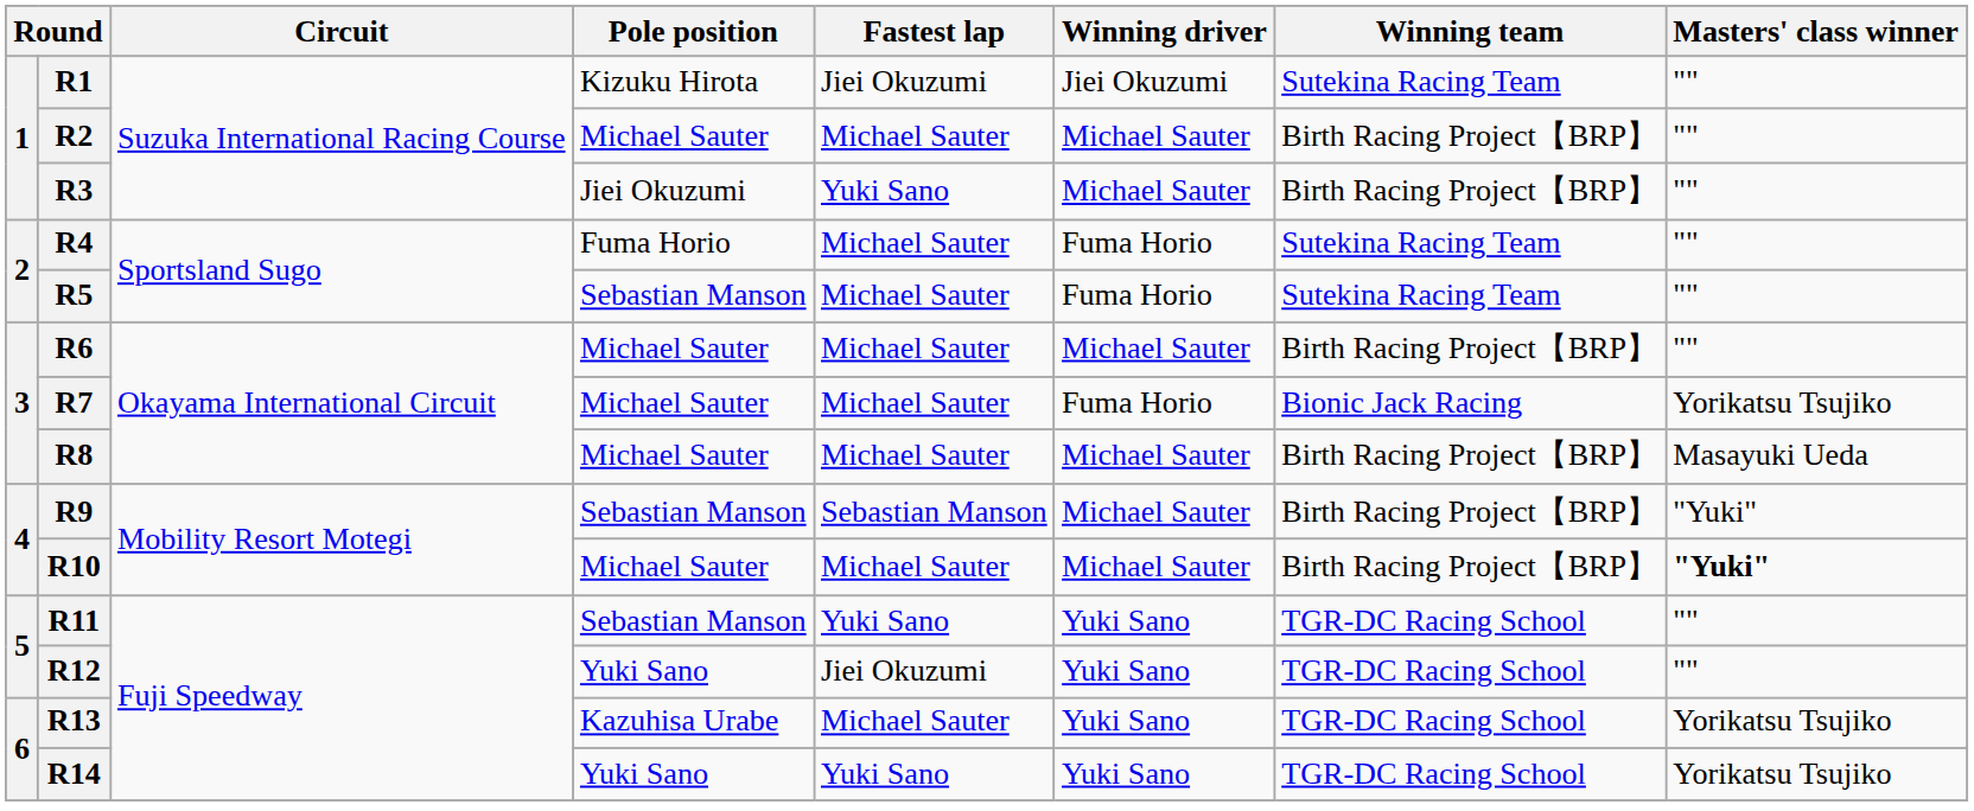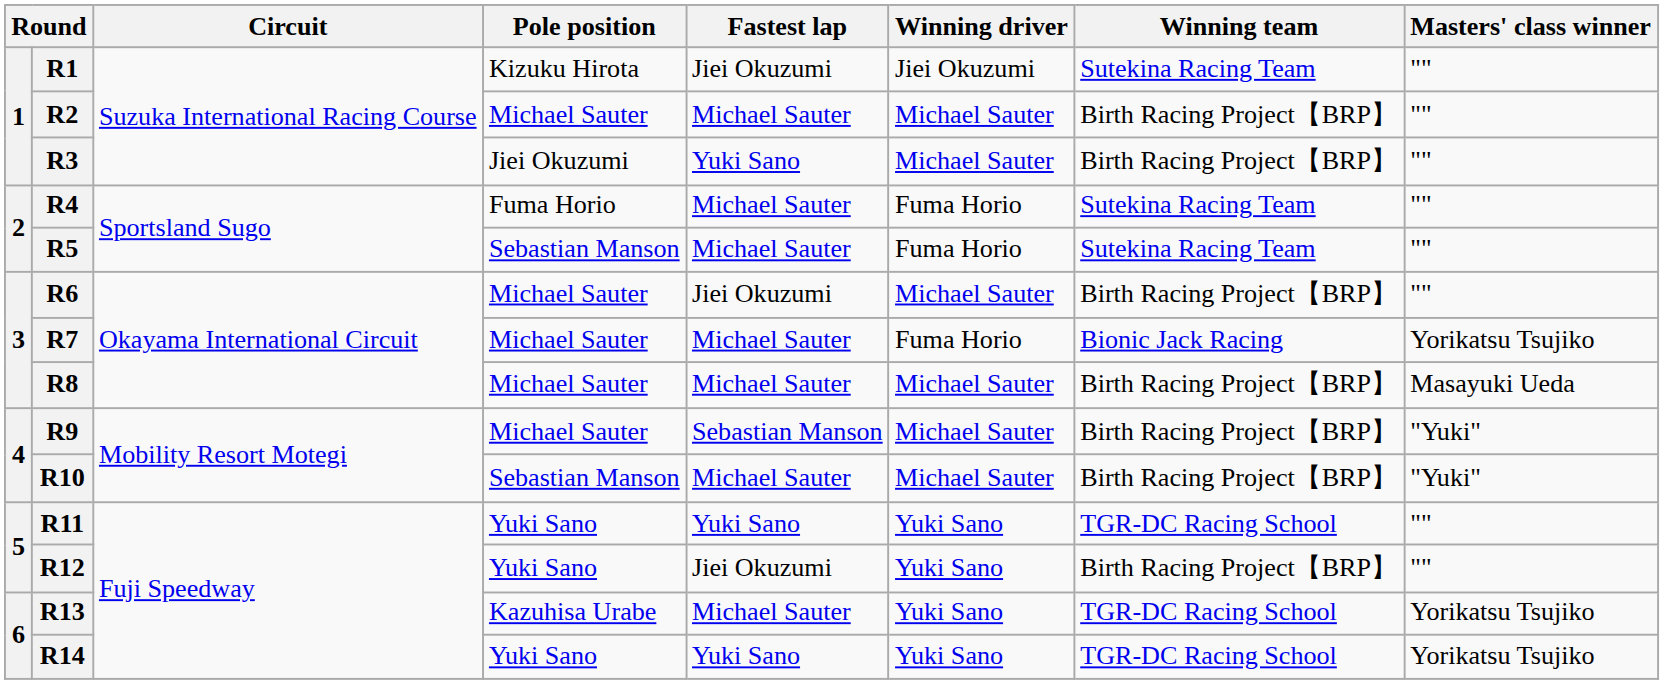R6 | Fastest lap: Michael Sauter -> Jiei Okuzumi
R9 | Pole position: Sebastian Manson -> Michael Sauter
R10 | Pole position: Michael Sauter -> Sebastian Manson
R10 | Masters' class winner: bold -> normal
R11 | Pole position: Sebastian Manson -> Yuki Sano
R12 | Winning team: TGR-DC Racing School -> Birth Racing Project【BRP】
